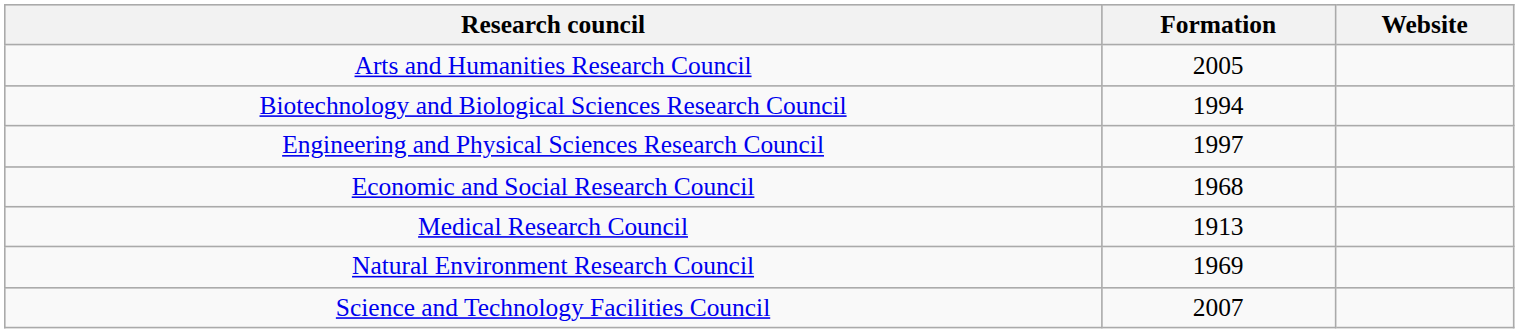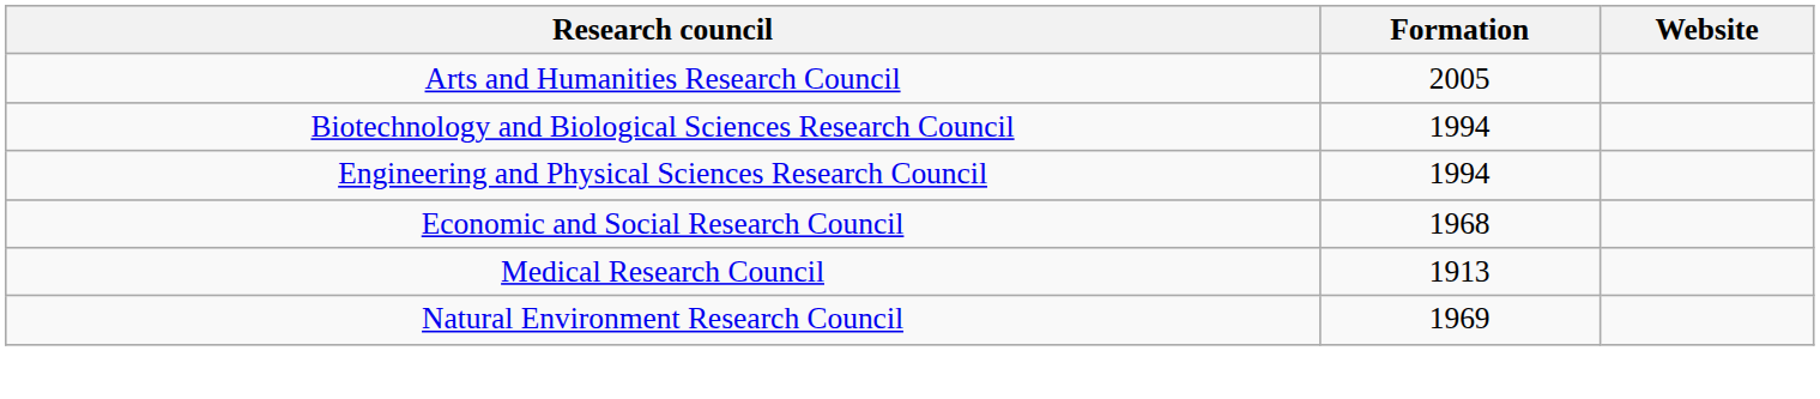Engineering and Physical Sciences Research Council | Formation: 1997 -> 1994
- row: Science and Technology Facilities Council | 2007
